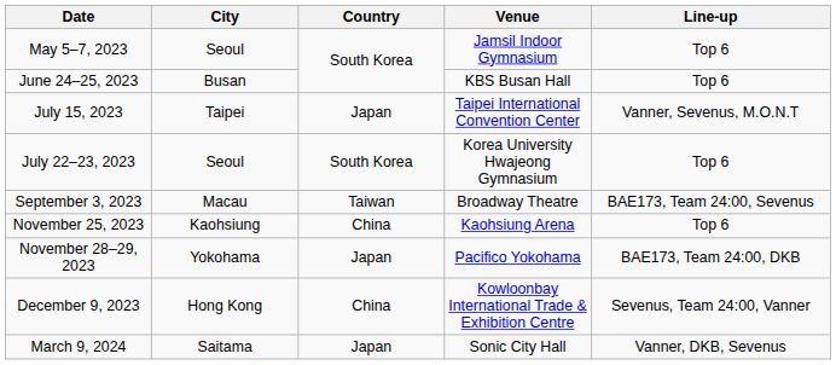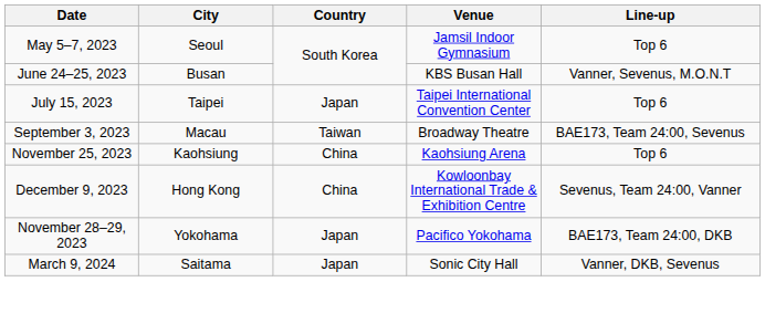June 24–25, 2023 | Line-up: Top 6 -> Vanner, Sevenus, M.O.N.T
July 15, 2023 | Line-up: Vanner, Sevenus, M.O.N.T -> Top 6
- row: July 22–23, 2023 | Seoul | South Korea | Korea University Hwajeong Gymnasium | Top 6
rows swapped: November 28–29, 2023 <-> December 9, 2023
